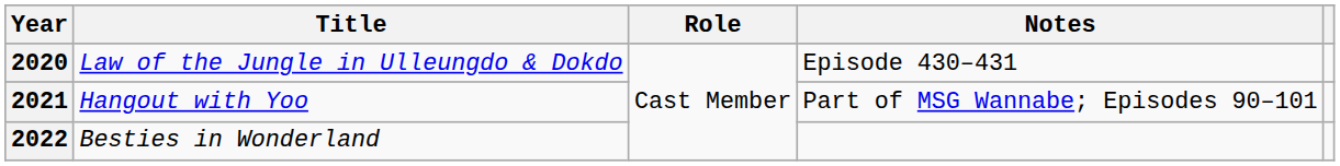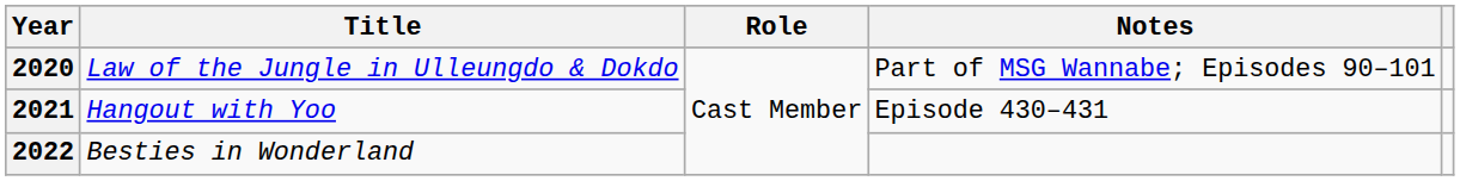2020 | Notes: Episode 430–431 -> Part of MSG Wannabe; Episodes 90–101
2021 | Notes: Part of MSG Wannabe; Episodes 90–101 -> Episode 430–431
